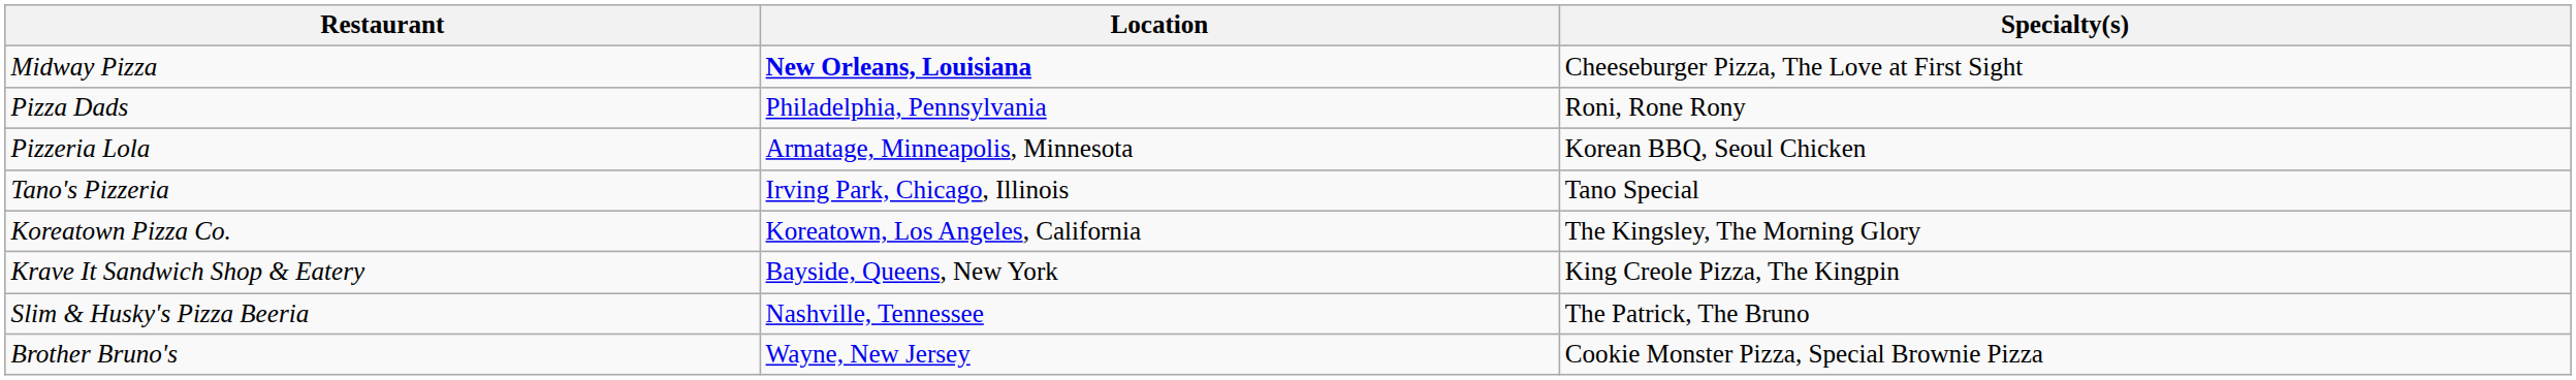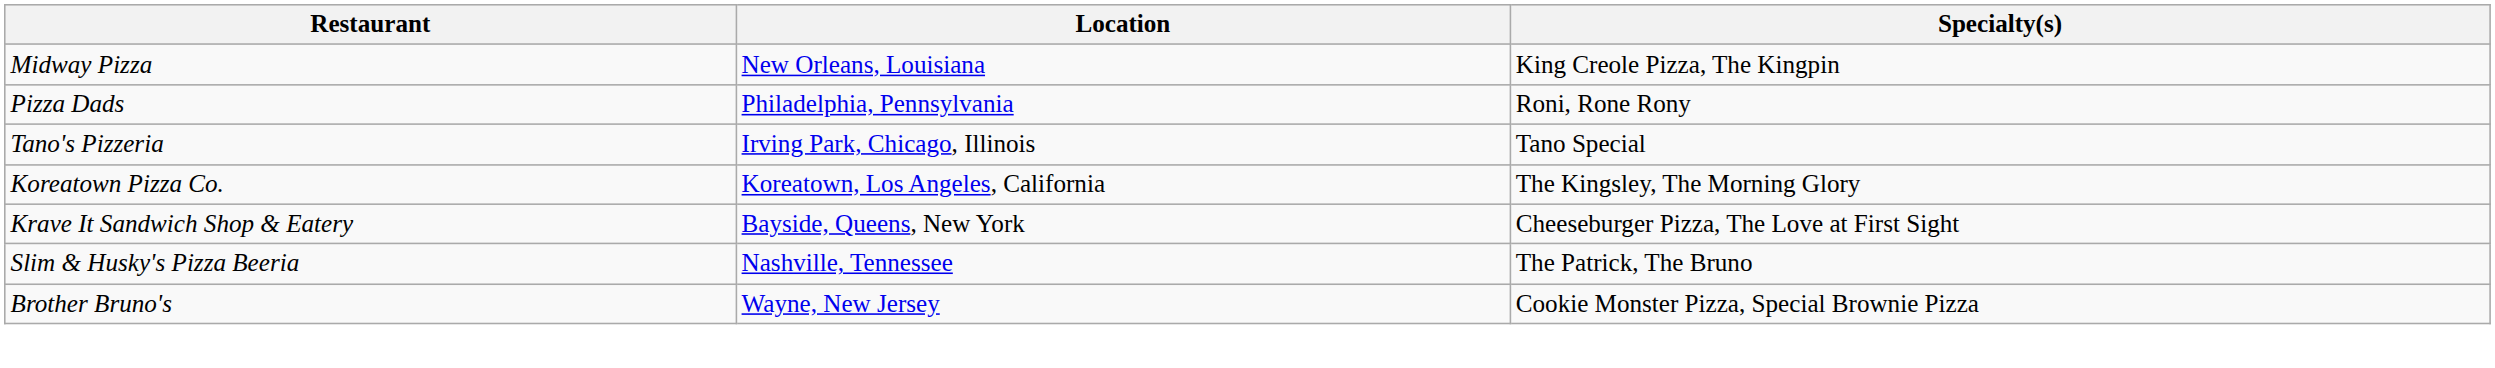Midway Pizza | Location: bold -> normal
Midway Pizza | Specialty(s): Cheeseburger Pizza, The Love at First Sight -> King Creole Pizza, The Kingpin
- row: Pizzeria Lola | Armatage, Minneapolis, Minnesota | Korean BBQ, Seoul Chicken
Krave It Sandwich Shop & Eatery | Specialty(s): King Creole Pizza, The Kingpin -> Cheeseburger Pizza, The Love at First Sight
